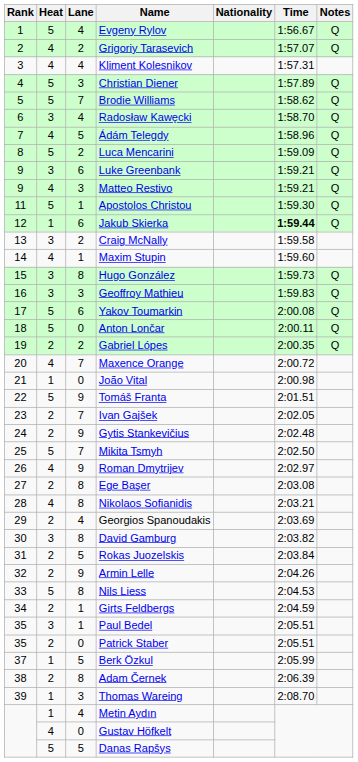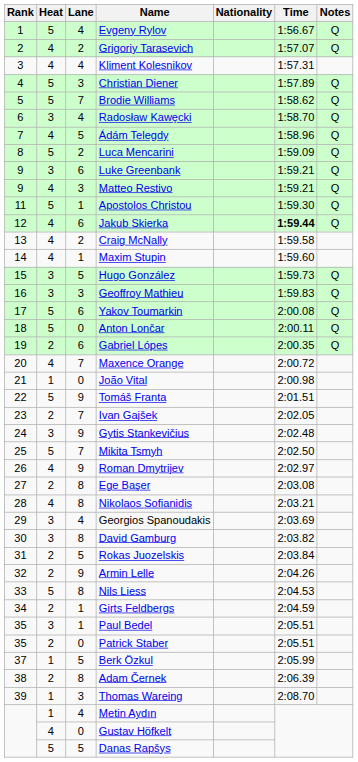Jakub Skierka | Heat: 1 -> 4
Craig McNally | Heat: 3 -> 4
Hugo González | Lane: 8 -> 5
Gabriel Lópes | Lane: 2 -> 6
Gytis Stankevičius | Heat: 2 -> 3
Georgios Spanoudakis | Heat: 2 -> 3
